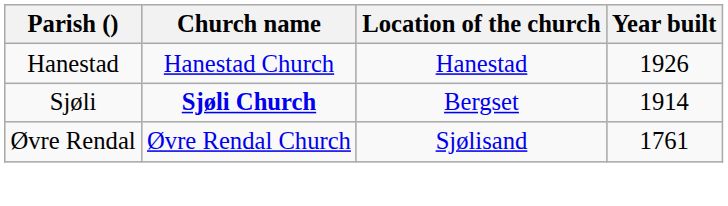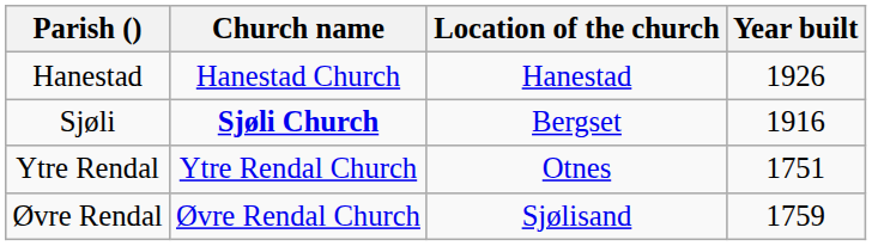Sjøli | Year built: 1914 -> 1916
+ row: Ytre Rendal | Ytre Rendal Church | Otnes | 1751
Øvre Rendal | Year built: 1761 -> 1759
